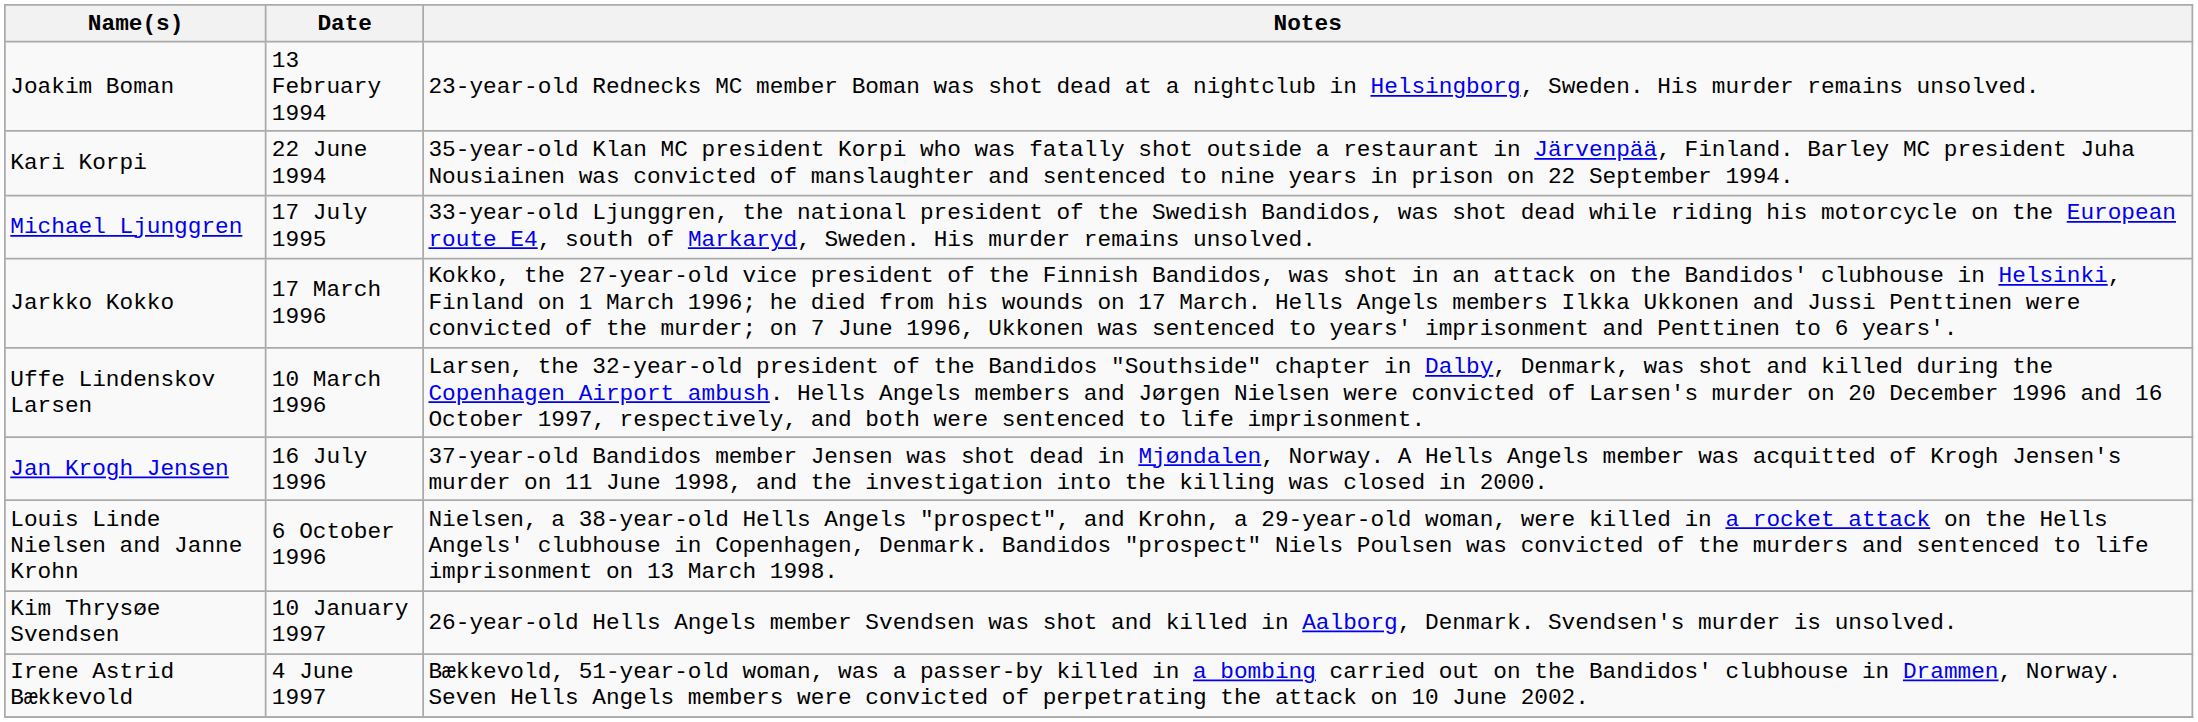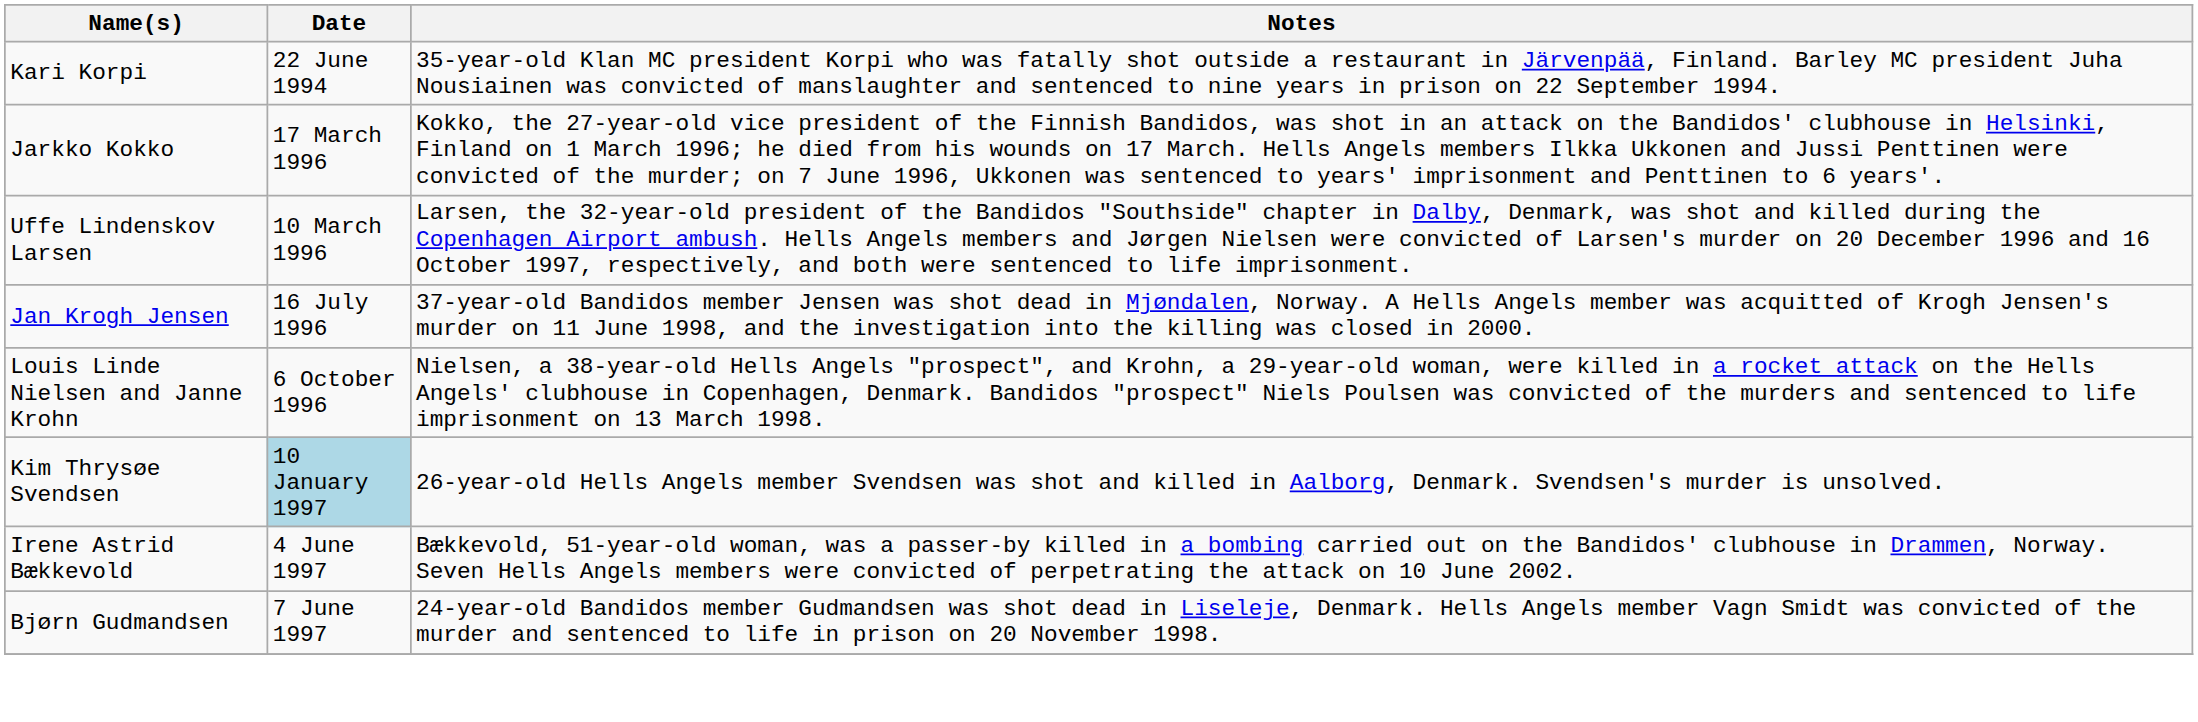- row: Joakim Boman | 13 February 1994 | 23-year-old Rednecks MC member Boman was shot dead at a nightclub in Helsingborg, Sweden. His murder remains unsolved.
- row: Michael Ljunggren | 17 July 1995 | 33-year-old Ljunggren, the national president of the Swedish Bandidos, was shot dead while riding his motorcycle on the European route E4, south of Markaryd, Sweden. His murder remains unsolved.
Kim Thrysøe Svendsen | Date: no background -> lightblue background
+ row: Bjørn Gudmandsen | 7 June 1997 | 24-year-old Bandidos member Gudmandsen was shot dead in Liseleje, Denmark. Hells Angels member Vagn Smidt was convicted of the murder and sentenced to life in prison on 20 November 1998.
